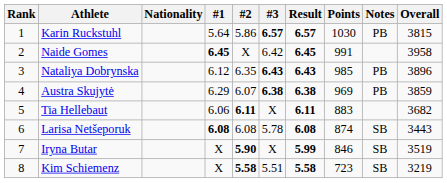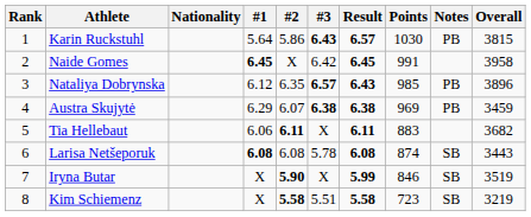Karin Ruckstuhl | #3: 6.57 -> 6.43
Nataliya Dobrynska | #3: 6.43 -> 6.57
Austra Skujytė | Overall: 3859 -> 3459
